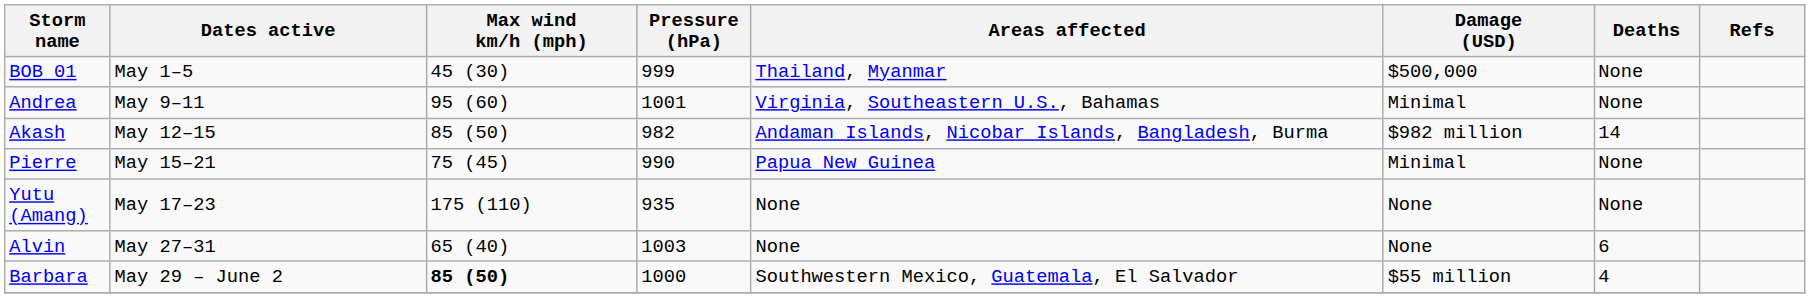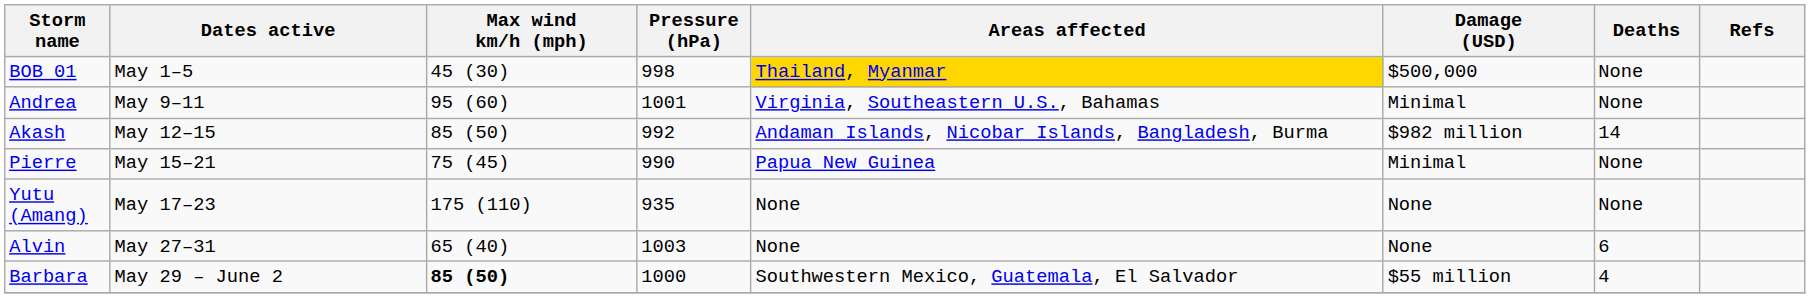BOB 01 | Pressure (hPa): 999 -> 998
BOB 01 | Areas affected: no background -> gold background
Akash | Pressure (hPa): 982 -> 992
